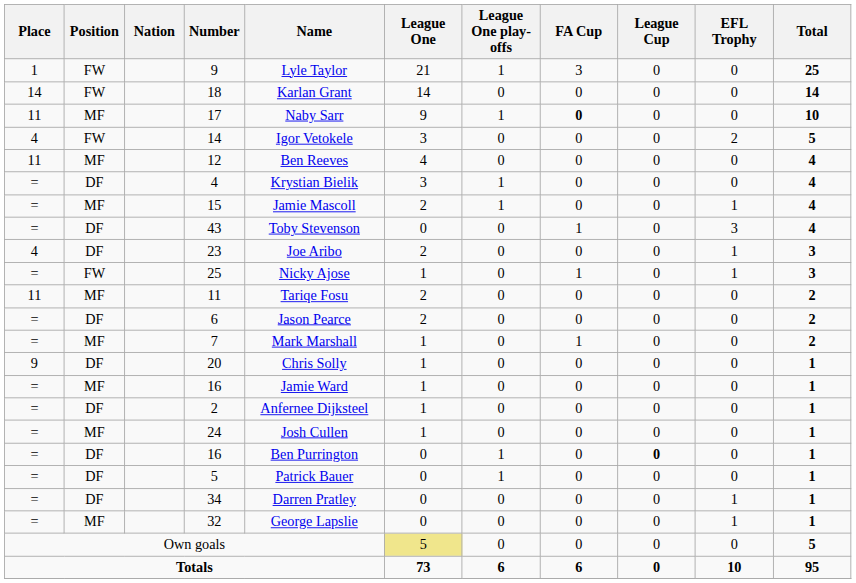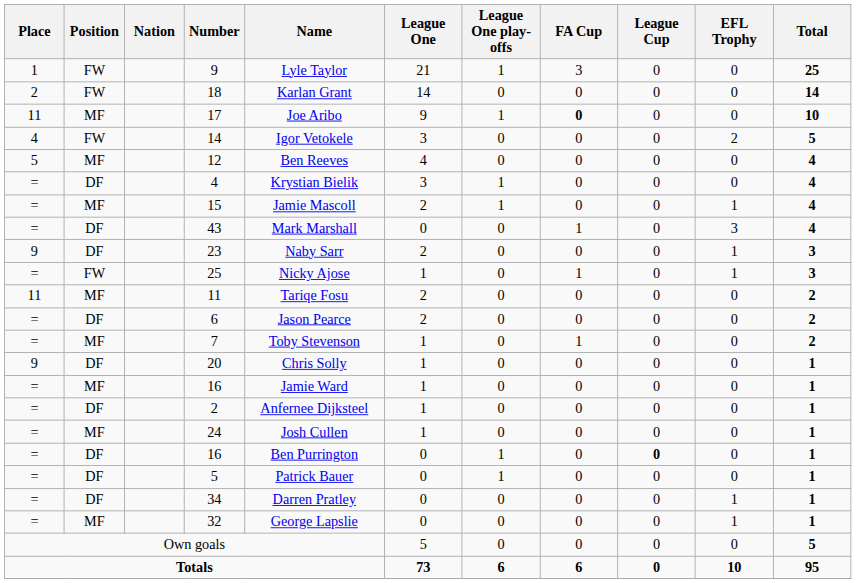18 | Place: 14 -> 2
17 | Name: Naby Sarr -> Joe Aribo
12 | Place: 11 -> 5
43 | Name: Toby Stevenson -> Mark Marshall
23 | Place: 4 -> 9
23 | Name: Joe Aribo -> Naby Sarr
7 | Name: Mark Marshall -> Toby Stevenson
Own goals | League One: khaki background -> no background
